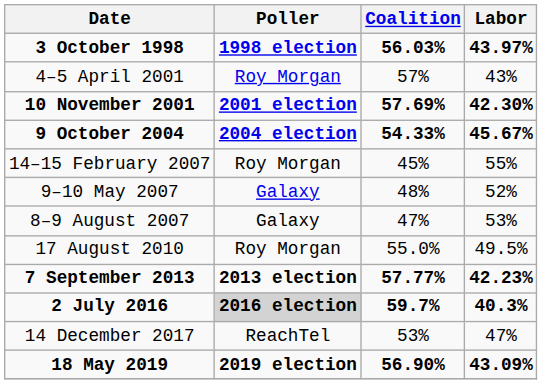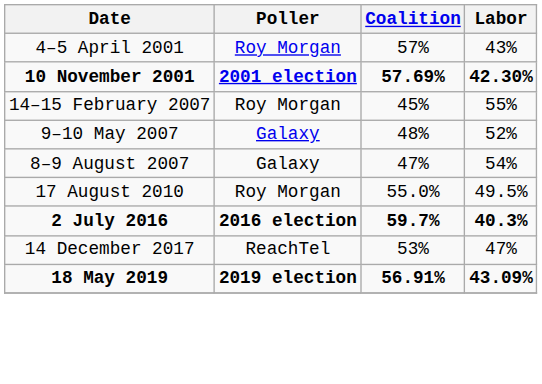- row: 3 October 1998 | 1998 election | 56.03% | 43.97%
- row: 9 October 2004 | 2004 election | 54.33% | 45.67%
8–9 August 2007 | Labor: 53% -> 54%
- row: 7 September 2013 | 2013 election | 57.77% | 42.23%
2 July 2016 | Poller: lightgrey background -> no background
18 May 2019 | Coalition: 56.90% -> 56.91%
